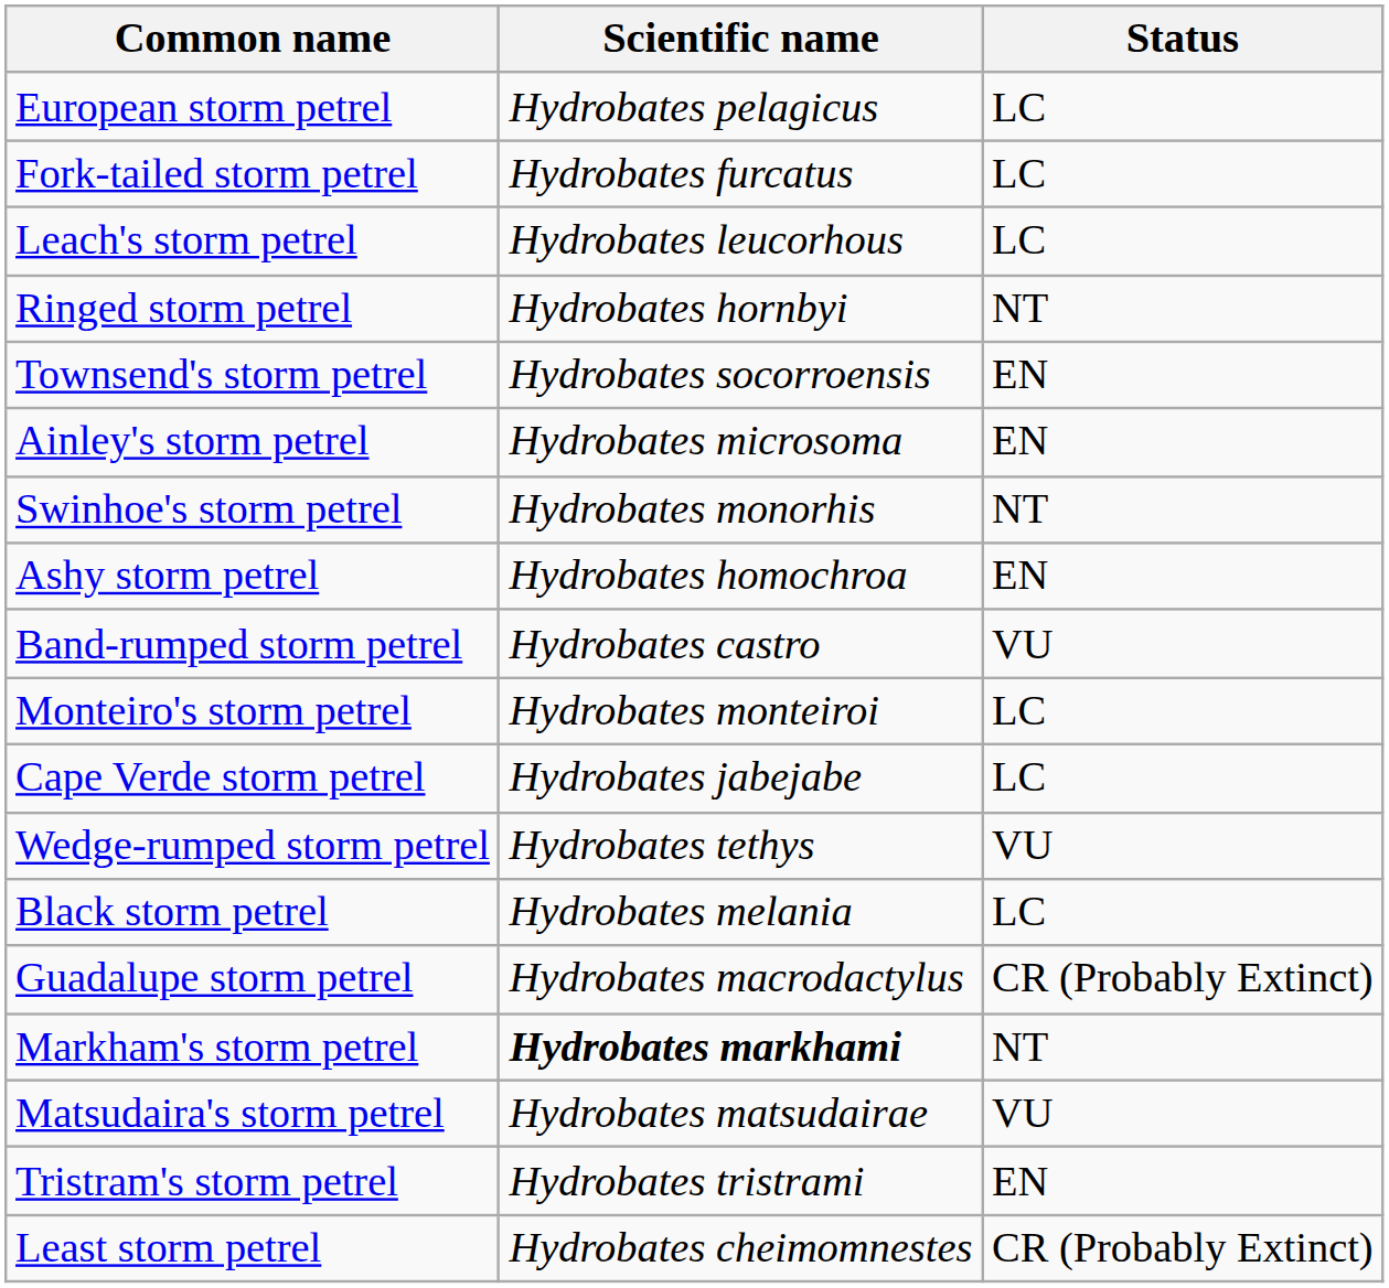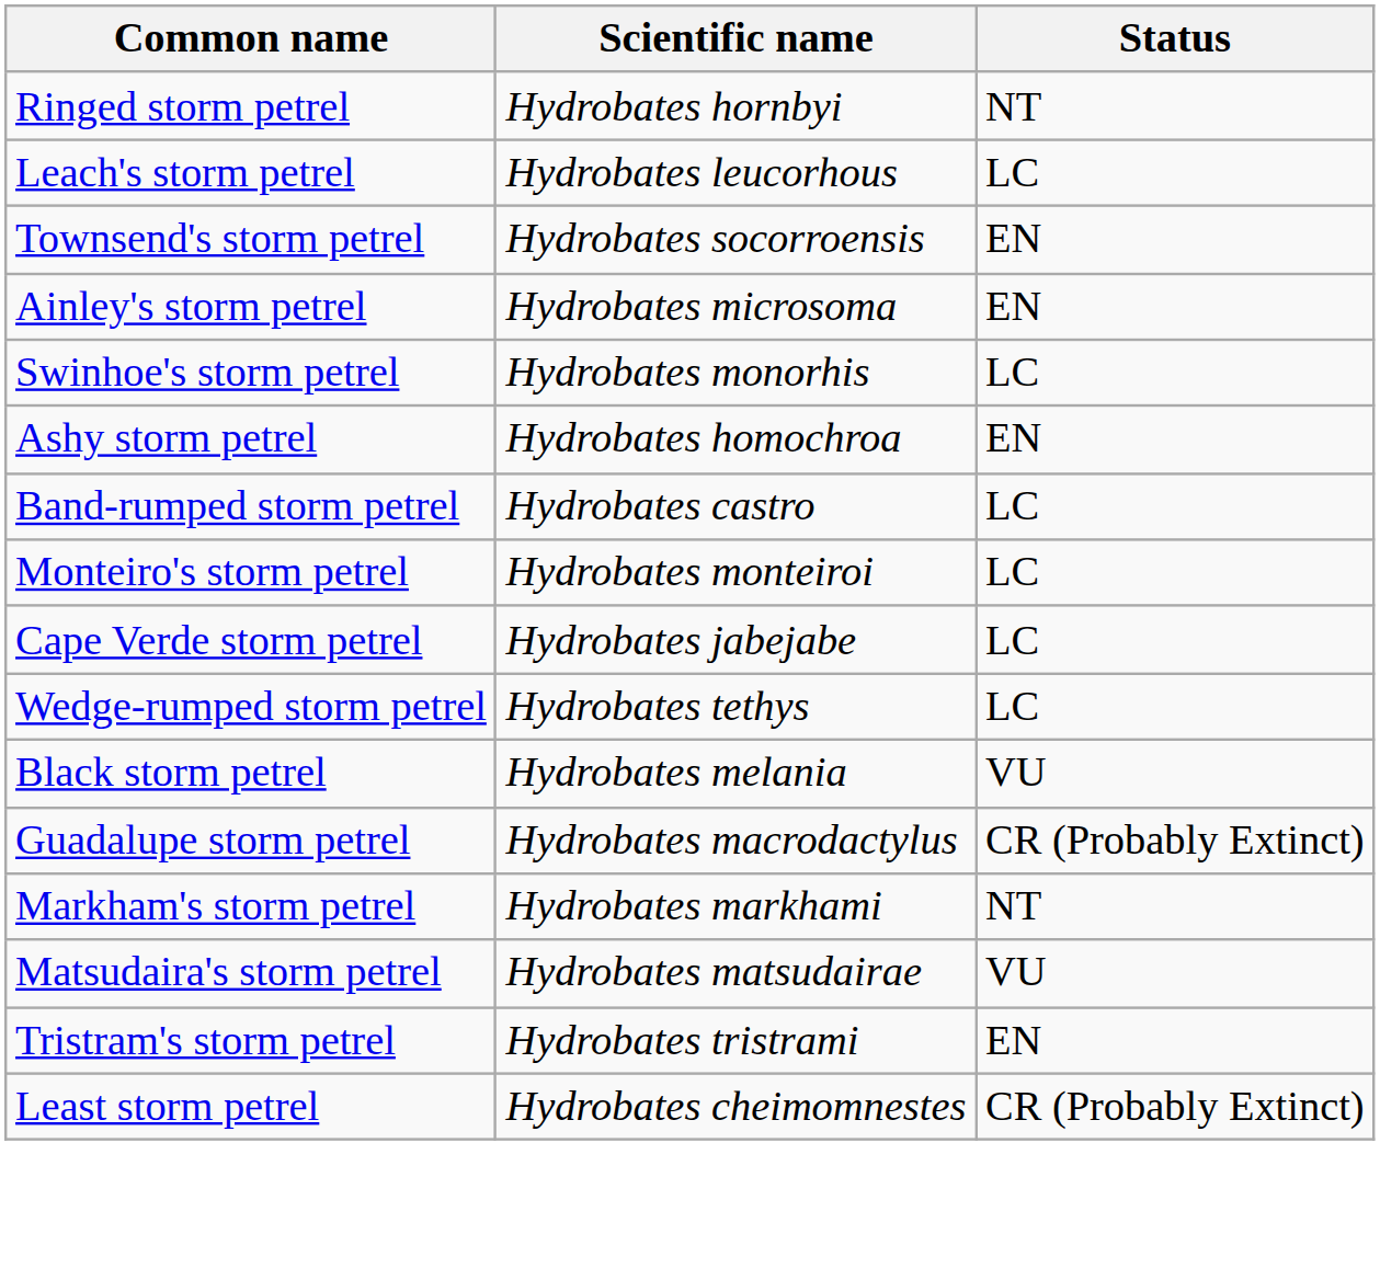- row: European storm petrel | Hydrobates pelagicus | LC
- row: Fork-tailed storm petrel | Hydrobates furcatus | LC
rows swapped: Ringed storm petrel <-> Leach's storm petrel
Swinhoe's storm petrel | Status: NT -> LC
Band-rumped storm petrel | Status: VU -> LC
Wedge-rumped storm petrel | Status: VU -> LC
Black storm petrel | Status: LC -> VU
Markham's storm petrel | Scientific name: bold -> normal
